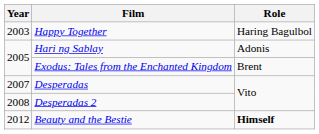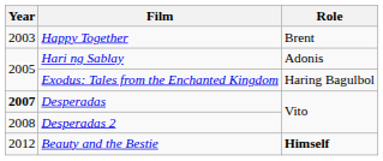Happy Together | Role: Haring Bagulbol -> Brent
Exodus: Tales from the Enchanted Kingdom | Role: Brent -> Haring Bagulbol
Desperadas | Year: normal -> bold
